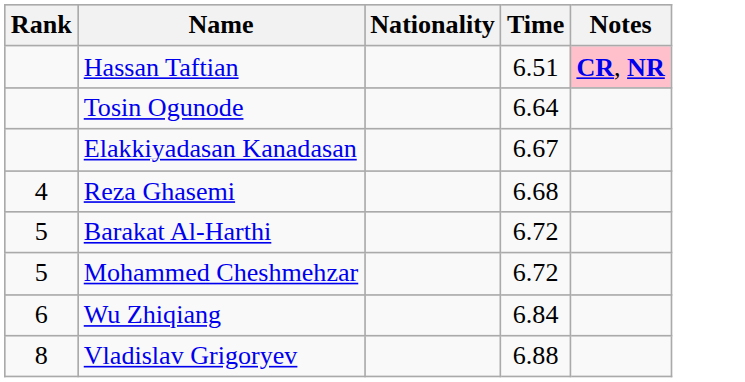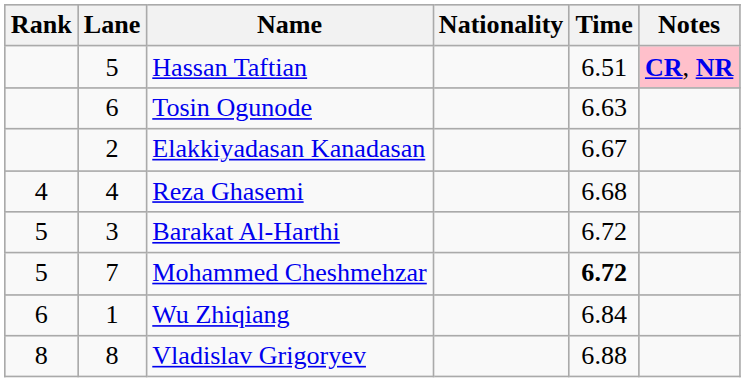+ column: Lane | 5 | 6 | 2 | 4 | 3 | 7 | 1 | 8
Tosin Ogunode | Time: 6.64 -> 6.63
Mohammed Cheshmehzar | Time: normal -> bold
